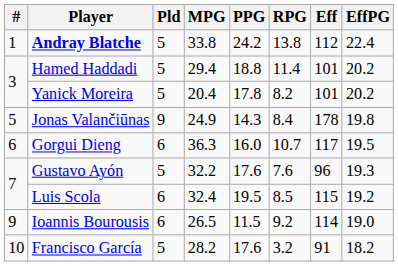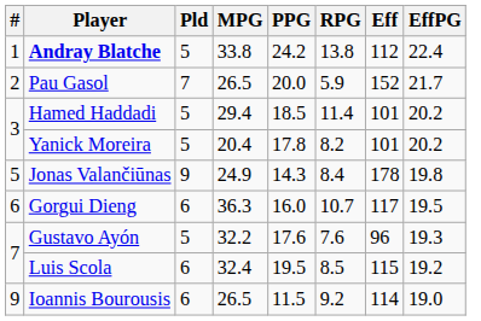+ row: 2 | Pau Gasol | 7 | 26.5 | 20.0 | 5.9 | 152 | 21.7
Hamed Haddadi | PPG: 18.8 -> 18.5
- row: 10 | Francisco García | 5 | 28.2 | 17.6 | 3.2 | 91 | 18.2
